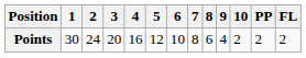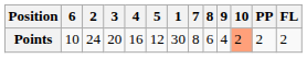columns swapped: 1 <-> 6
Points | 10: no background -> lightsalmon background
